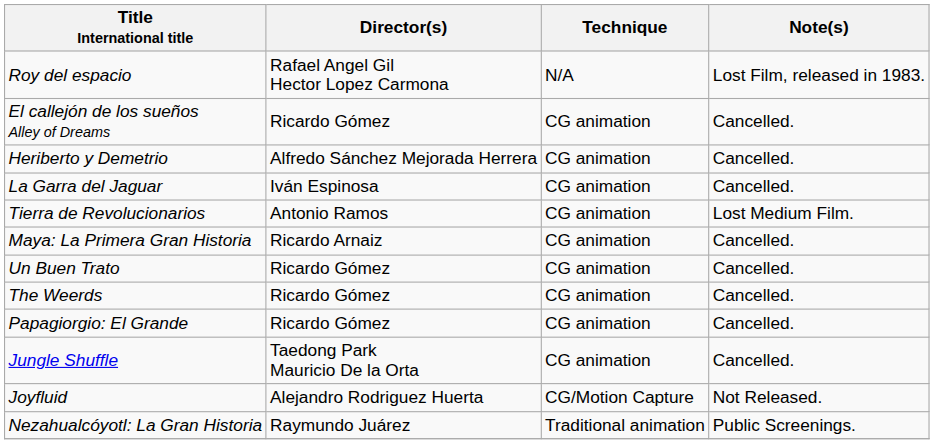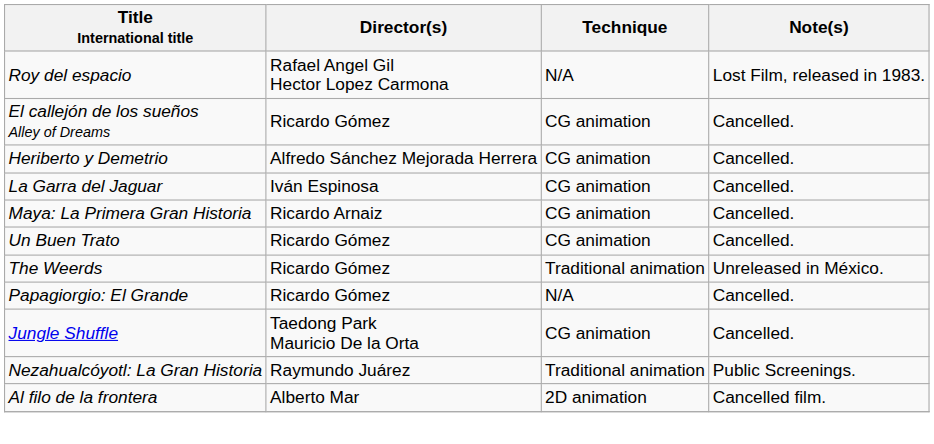- row: Tierra de Revolucionarios | Antonio Ramos | CG animation | Lost Medium Film.
The Weerds | Technique: CG animation -> Traditional animation
The Weerds | Note(s): Cancelled. -> Unreleased in México.
Papagiorgio: El Grande | Technique: CG animation -> N/A
- row: Joyfluid | Alejandro Rodriguez Huerta | CG/Motion Capture | Not Released.
+ row: Al filo de la frontera | Alberto Mar | 2D animation | Cancelled film.
